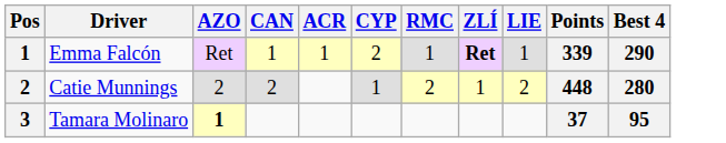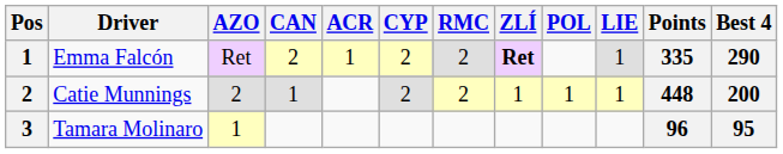+ column: POL | 1
Emma Falcón | CAN: 1 -> 2
Emma Falcón | RMC: 1 -> 2
Emma Falcón | Points: 339 -> 335
Catie Munnings | CAN: 2 -> 1
Catie Munnings | CYP: 1 -> 2
Catie Munnings | LIE: 2 -> 1
Catie Munnings | Best 4: 280 -> 200
Tamara Molinaro | AZO: bold -> normal
Tamara Molinaro | Points: 37 -> 96
